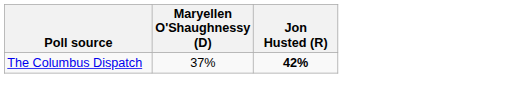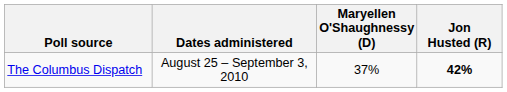+ column: Dates administered | August 25 – September 3, 2010
